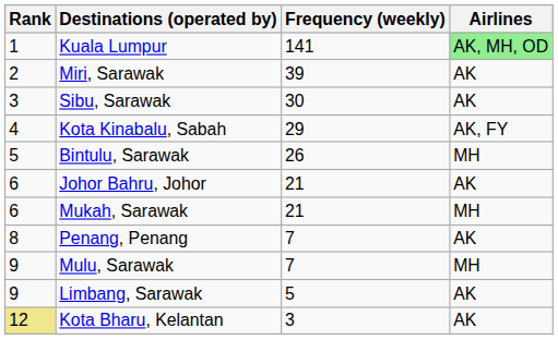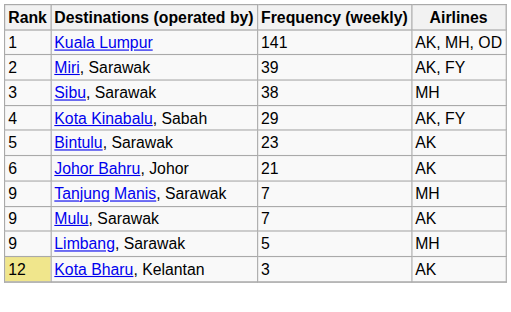Kuala Lumpur | Airlines: lightgreen background -> no background
Miri, Sarawak | Airlines: AK -> AK, FY
Sibu, Sarawak | Frequency (weekly): 30 -> 38
Sibu, Sarawak | Airlines: AK -> MH
Bintulu, Sarawak | Frequency (weekly): 26 -> 23
Bintulu, Sarawak | Airlines: MH -> AK
- row: 6 | Mukah, Sarawak | 21 | MH
- row: 8 | Penang, Penang | 7 | AK
+ row: 9 | Tanjung Manis, Sarawak | 7 | MH
Mulu, Sarawak | Airlines: MH -> AK
Limbang, Sarawak | Airlines: AK -> MH
